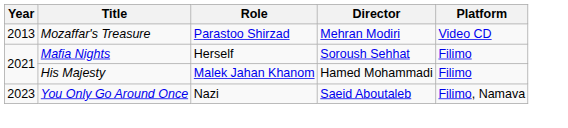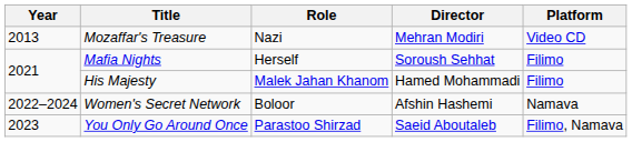Mozaffar's Treasure | Role: Parastoo Shirzad -> Nazi
+ row: 2022–2024 | Women's Secret Network | Boloor | Afshin Hashemi | Namava
You Only Go Around Once | Role: Nazi -> Parastoo Shirzad
